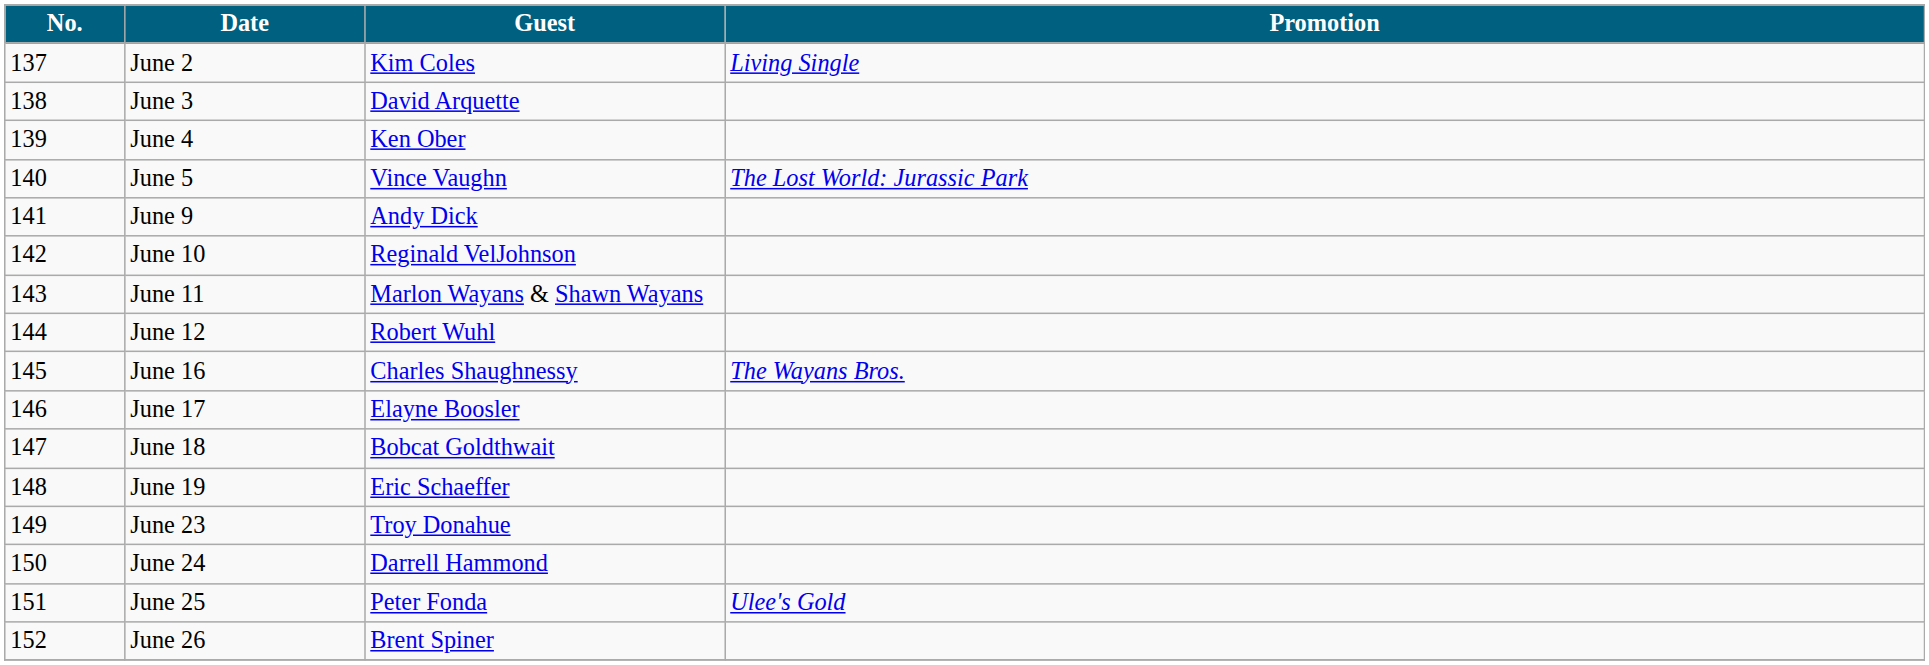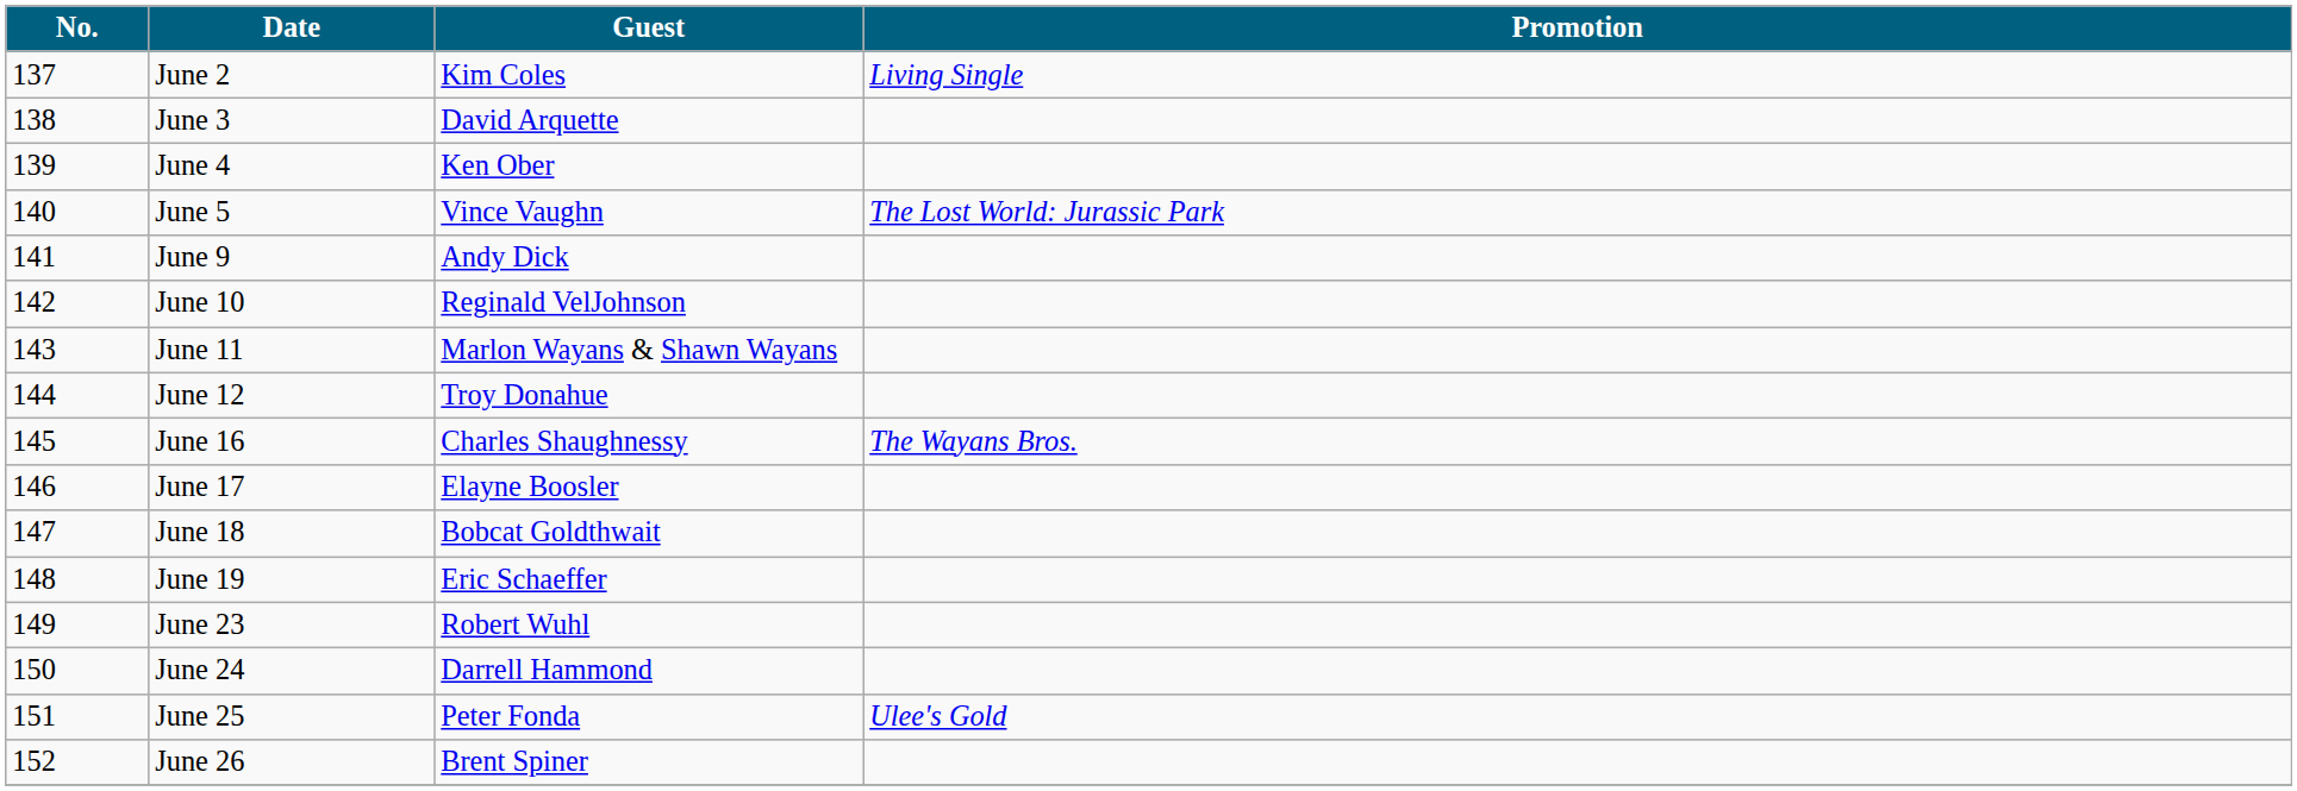June 12 | Guest: Robert Wuhl -> Troy Donahue
June 23 | Guest: Troy Donahue -> Robert Wuhl
